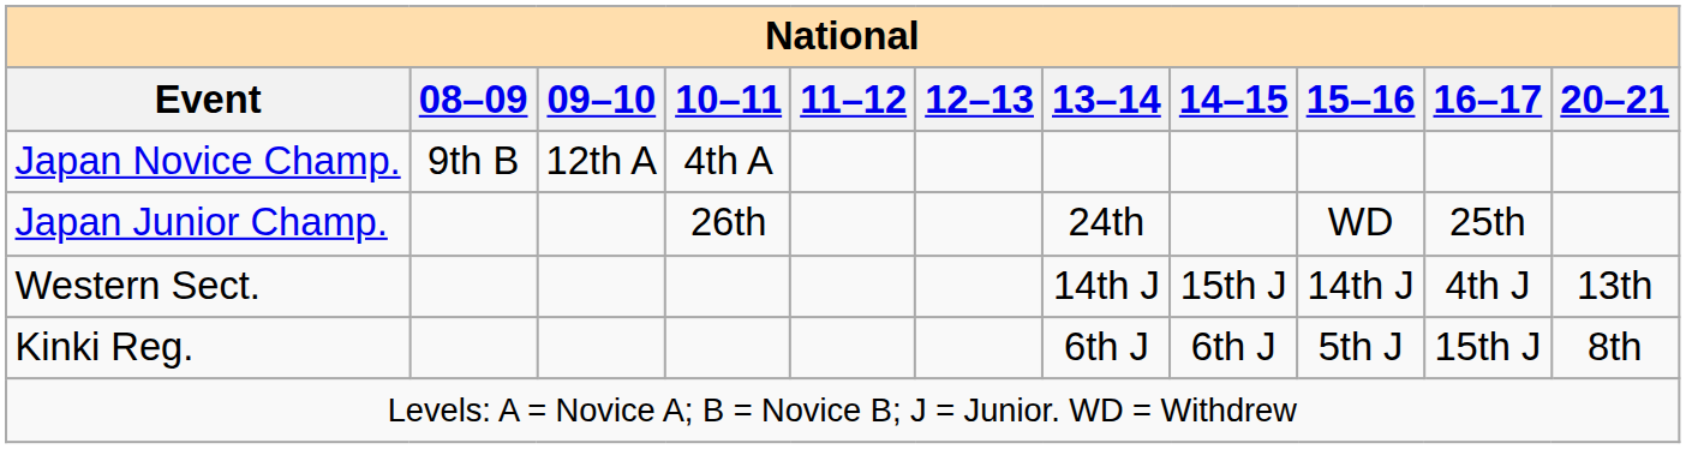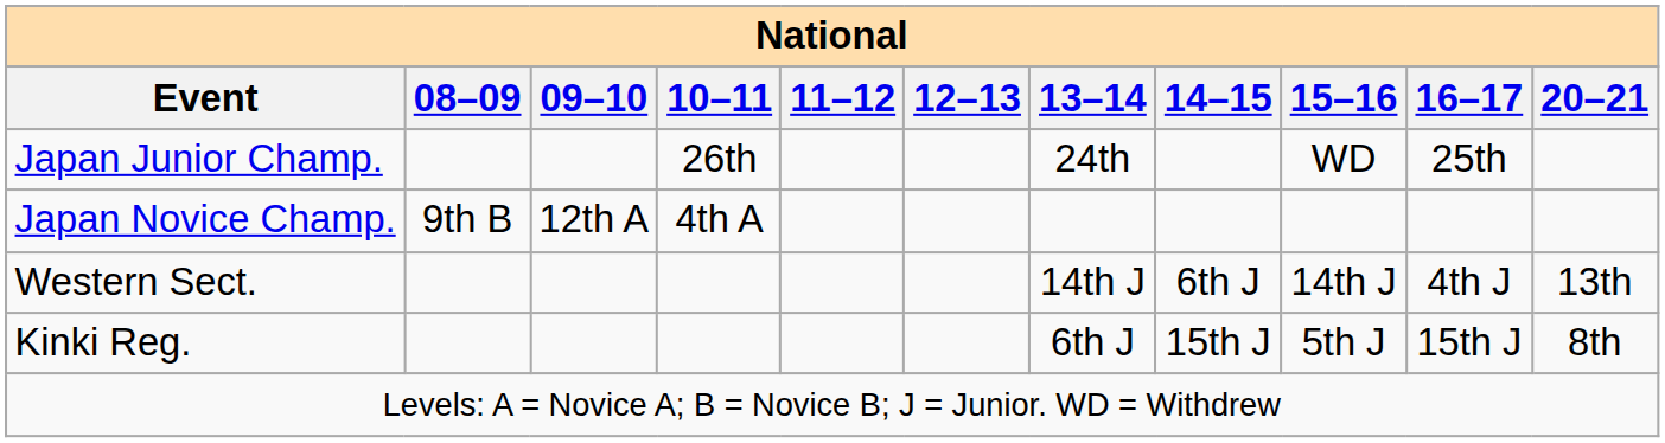rows swapped: Japan Junior Champ. <-> Japan Novice Champ.
Western Sect. | 14–15: 15th J -> 6th J
Kinki Reg. | 14–15: 6th J -> 15th J
